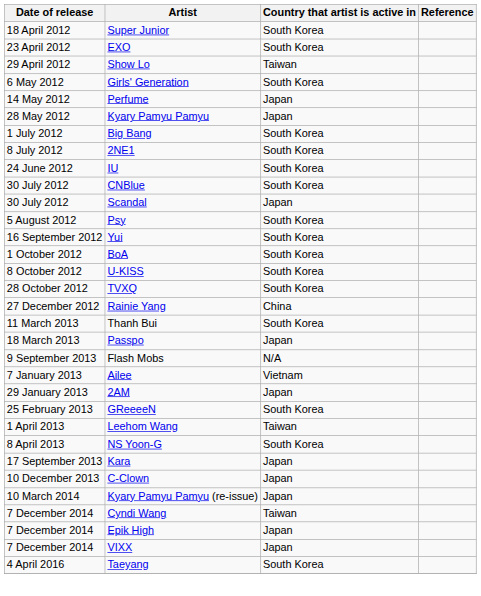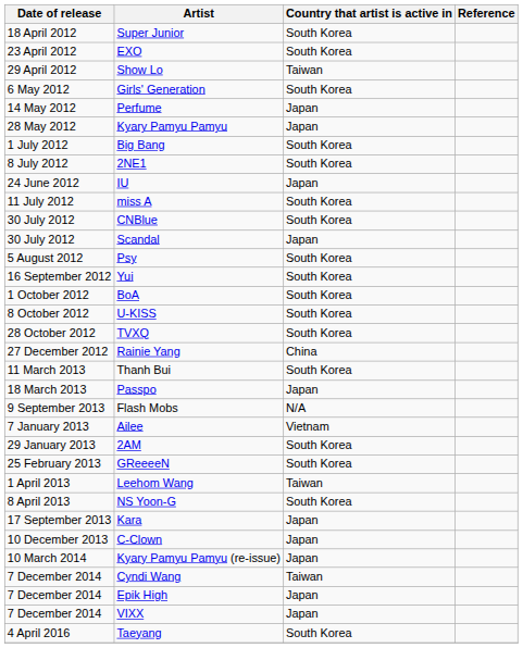IU | Country that artist is active in: South Korea -> Japan
+ row: 11 July 2012 | miss A | South Korea
2AM | Country that artist is active in: Japan -> South Korea
